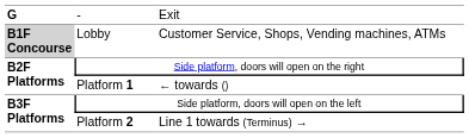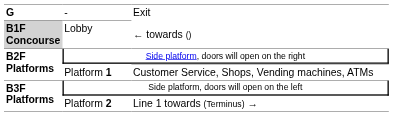Lobby | column 3: Customer Service, Shops, Vending machines, ATMs -> ← towards ()
Platform 1 | column 3: ← towards () -> Customer Service, Shops, Vending machines, ATMs
